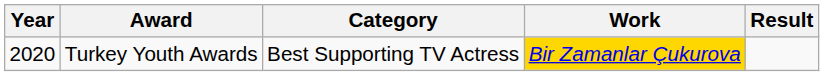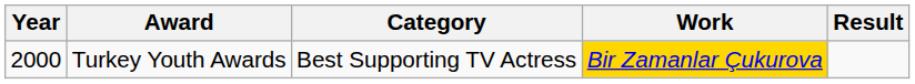Turkey Youth Awards | Year: 2020 -> 2000
